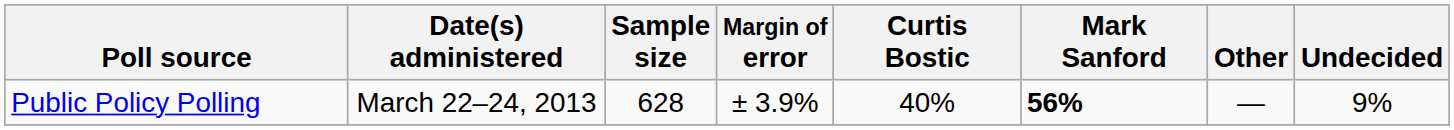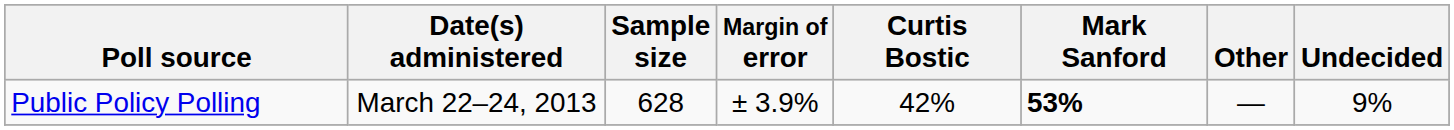Public Policy Polling | Curtis Bostic: 40% -> 42%
Public Policy Polling | Mark Sanford: 56% -> 53%
